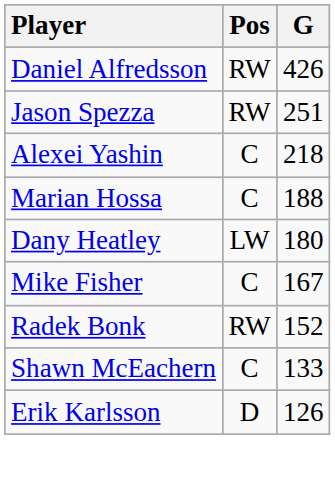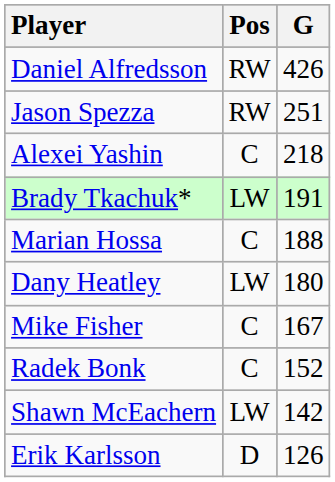+ row: Brady Tkachuk* | LW | 191
Radek Bonk | Pos: RW -> C
Shawn McEachern | Pos: C -> LW
Shawn McEachern | G: 133 -> 142
